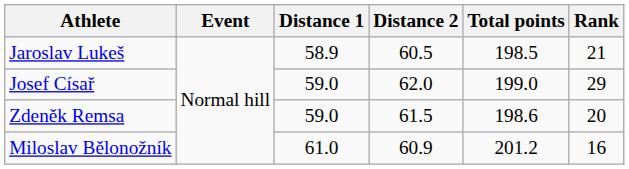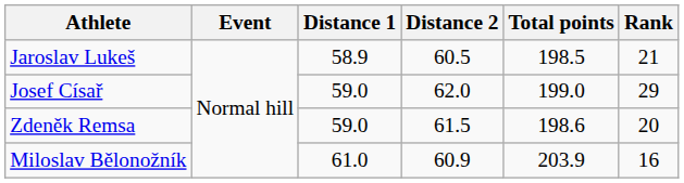Miloslav Bělonožník | Total points: 201.2 -> 203.9
